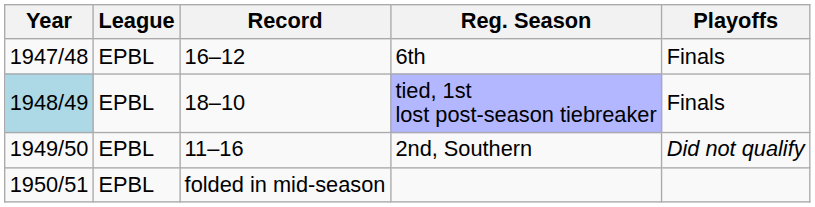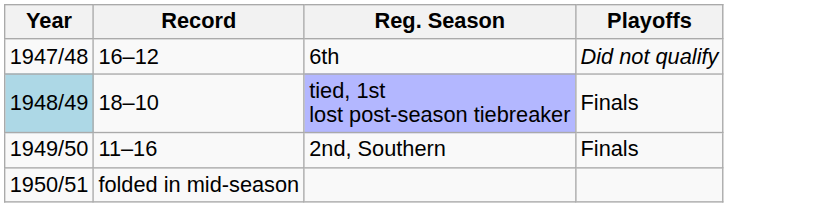- column: League | EPBL | EPBL | EPBL | EPBL
6th | Playoffs: Finals -> Did not qualify
2nd, Southern | Playoffs: Did not qualify -> Finals
